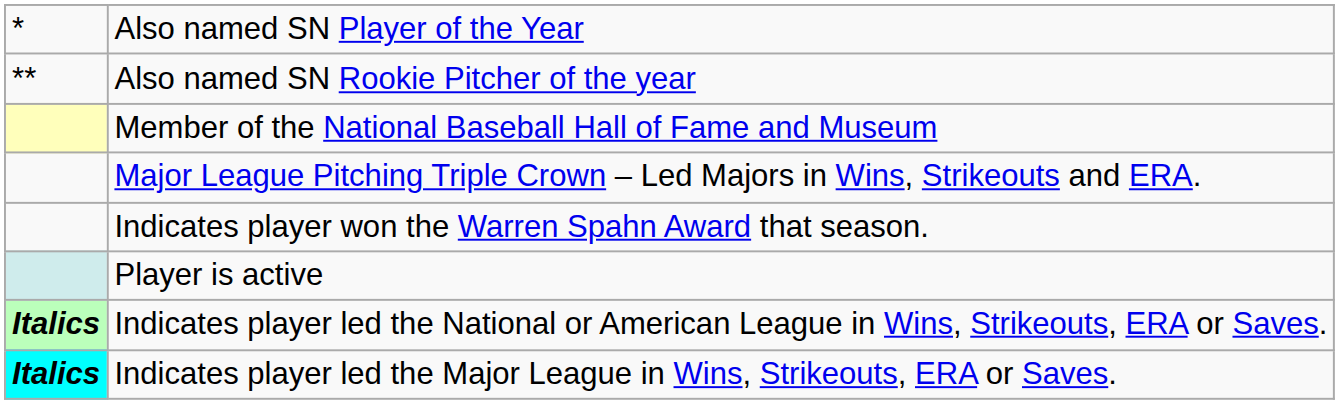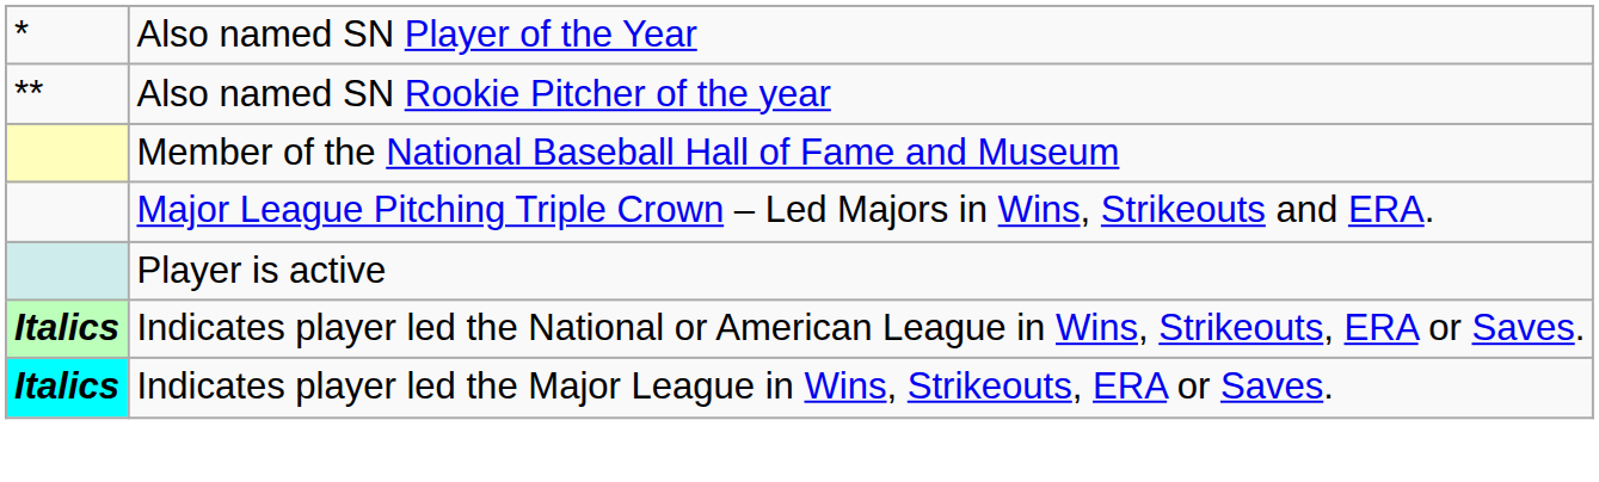- row: Indicates player won the Warren Spahn Award that season.
